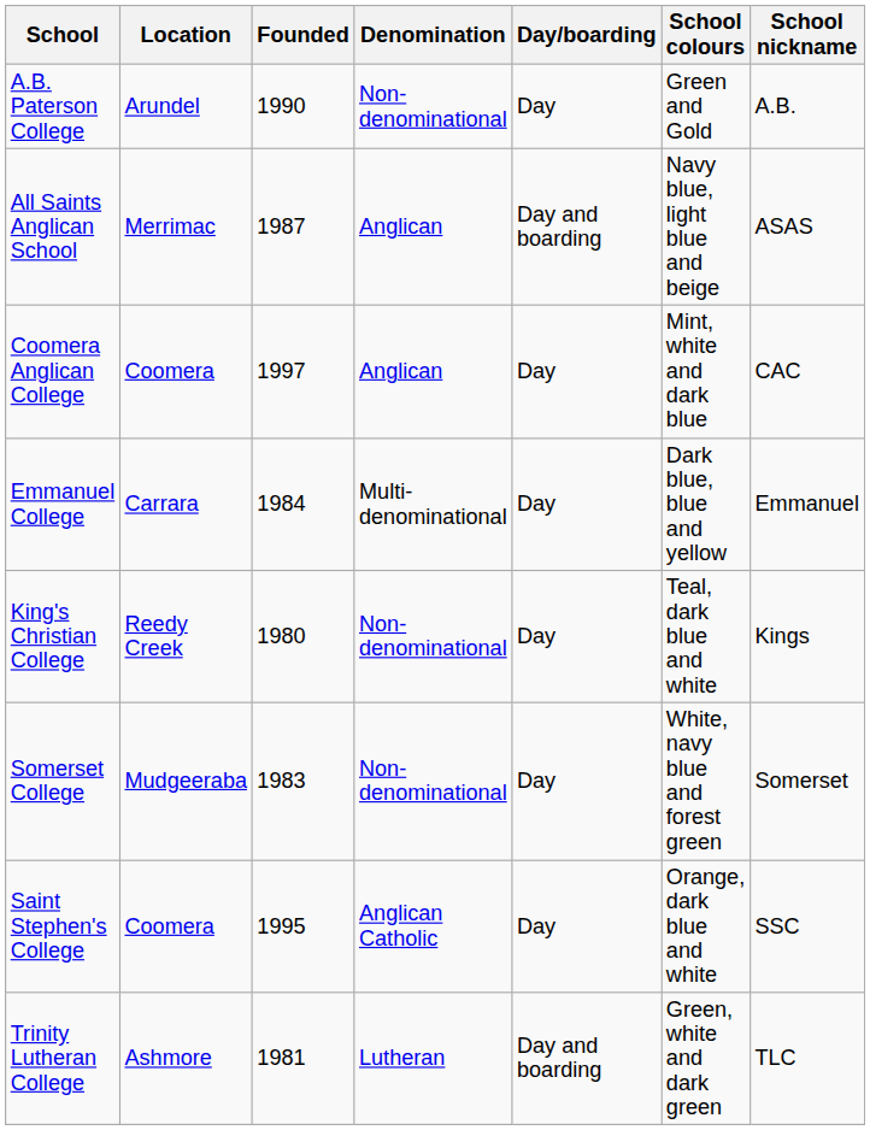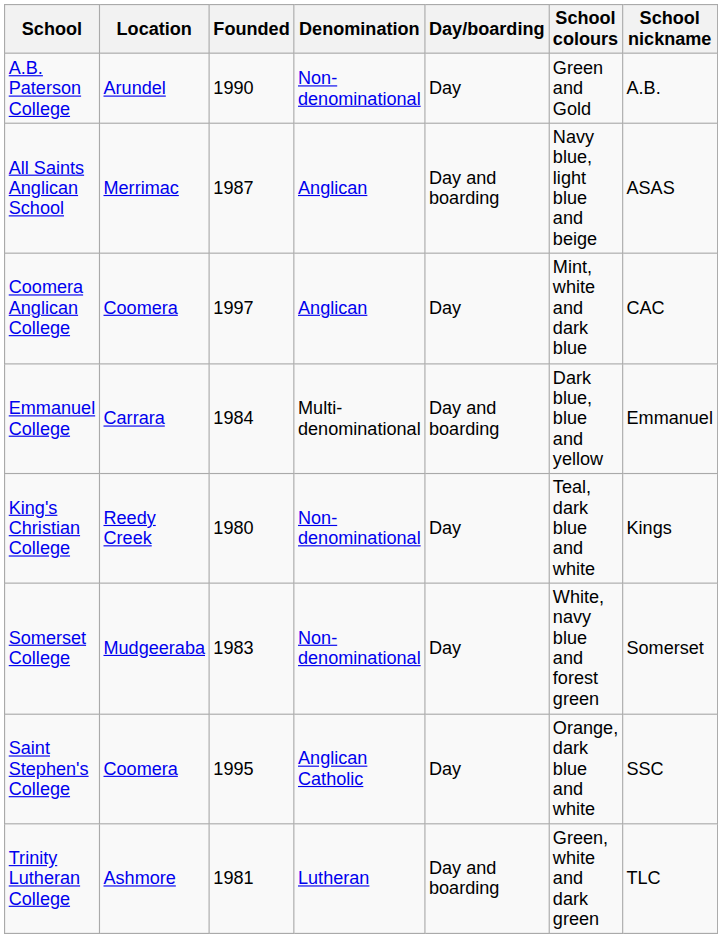Emmanuel College | Day/boarding: Day -> Day and boarding
